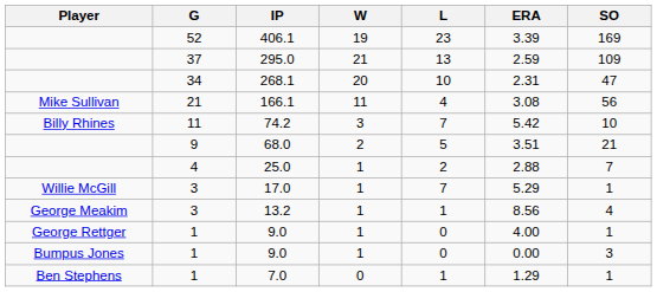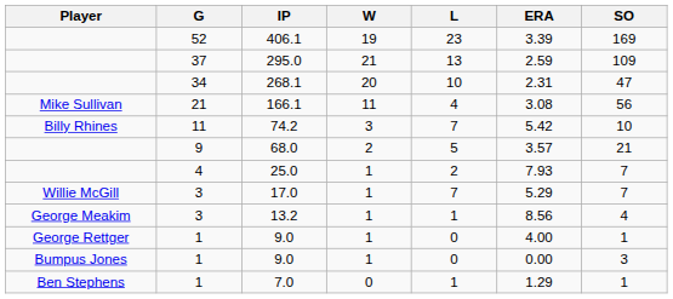68.0 | ERA: 3.51 -> 3.57
25.0 | ERA: 2.88 -> 7.93
17.0 | SO: 1 -> 7
